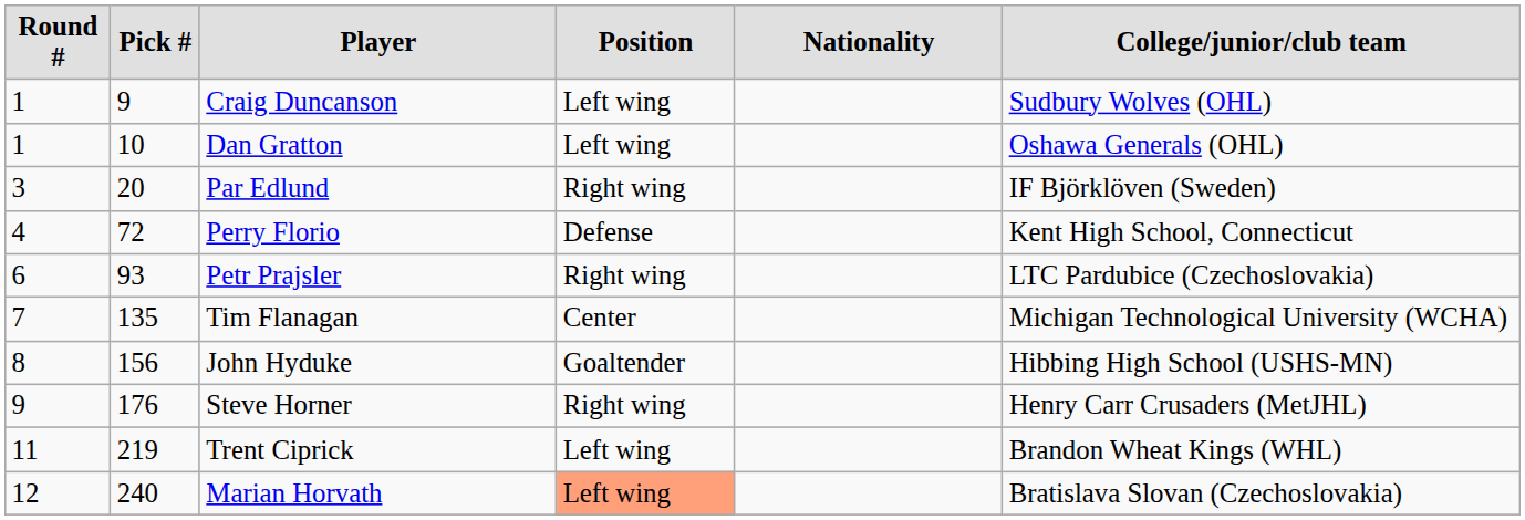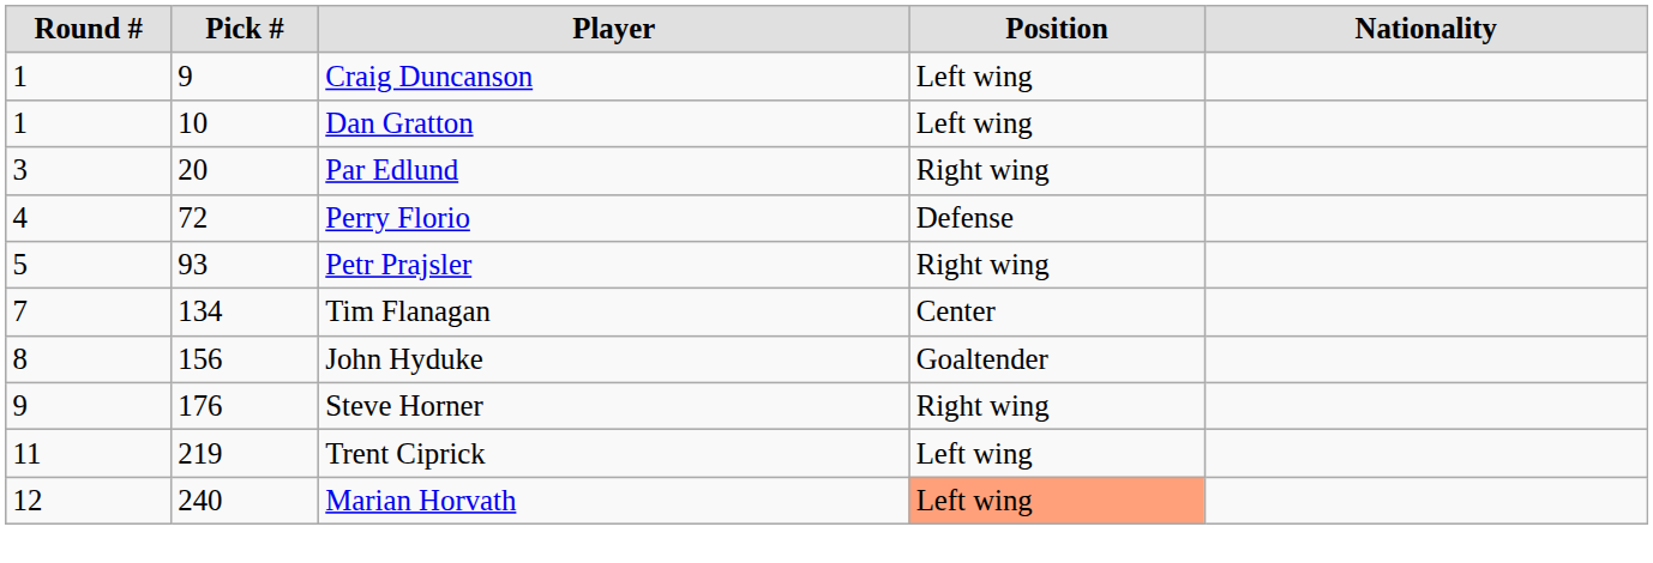- column: College/junior/club team | Sudbury Wolves (OHL) | Oshawa Generals (OHL) | IF Björklöven (Sweden) | Kent High School, Connecticut | LTC Pardubice (Czechoslovakia) | Michigan Technological University (WCHA) | Hibbing High School (USHS-MN) | Henry Carr Crusaders (MetJHL) | Brandon Wheat Kings (WHL) | Bratislava Slovan (Czechoslovakia)
Petr Prajsler | Round #: 6 -> 5
Tim Flanagan | Pick #: 135 -> 134
